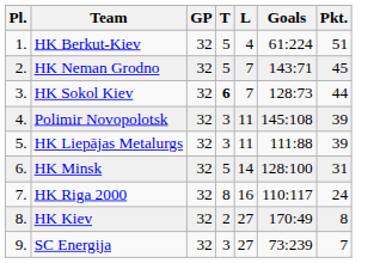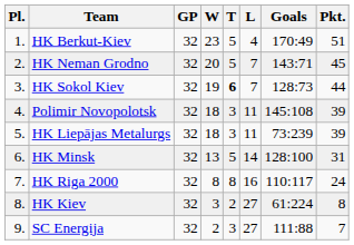+ column: W | 23 | 20 | 19 | 18 | 18 | 13 | 8 | 3 | 2
HK Berkut-Kiev | Goals: 61:224 -> 170:49
HK Liepājas Metalurgs | Goals: 111:88 -> 73:239
HK Kiev | Goals: 170:49 -> 61:224
SC Energija | Goals: 73:239 -> 111:88
